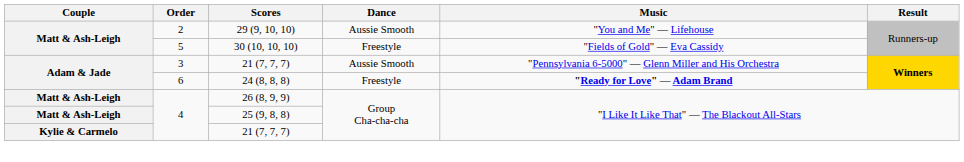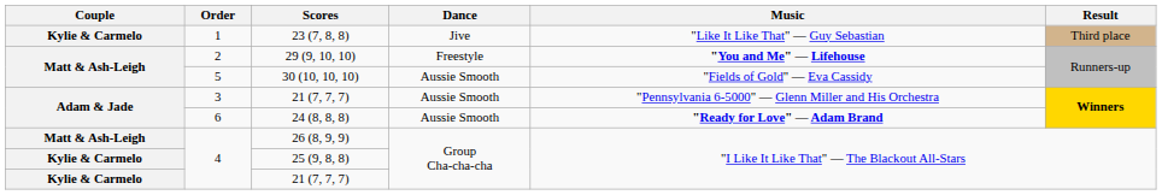+ row: Kylie & Carmelo | 1 | 23 (7, 8, 8) | Jive | "Like It Like That" — Guy Sebastian | Third place
29 (9, 10, 10) | Dance: Aussie Smooth -> Freestyle
29 (9, 10, 10) | Music: normal -> bold
30 (10, 10, 10) | Dance: Freestyle -> Aussie Smooth
24 (8, 8, 8) | Dance: Freestyle -> Aussie Smooth
25 (9, 8, 8) | Couple: Matt & Ash-Leigh -> Kylie & Carmelo
